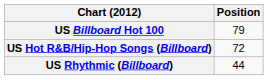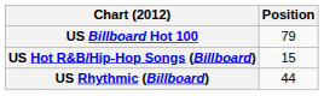US Hot R&B/Hip-Hop Songs (Billboard) | Position: 72 -> 15
